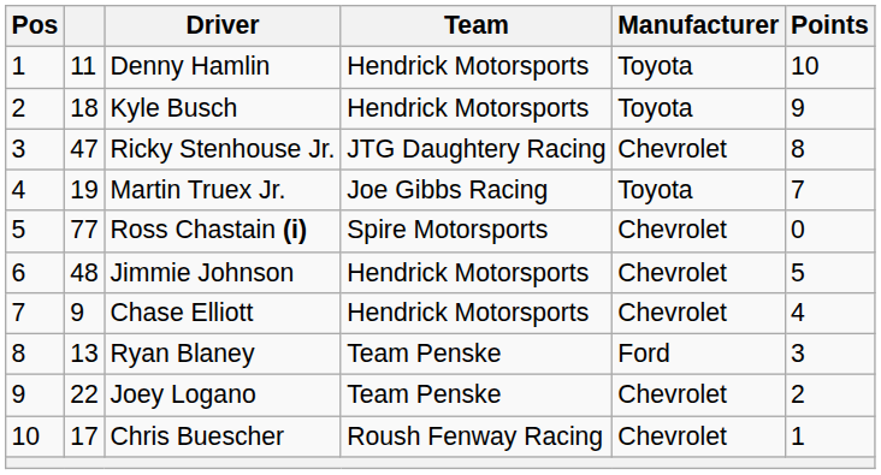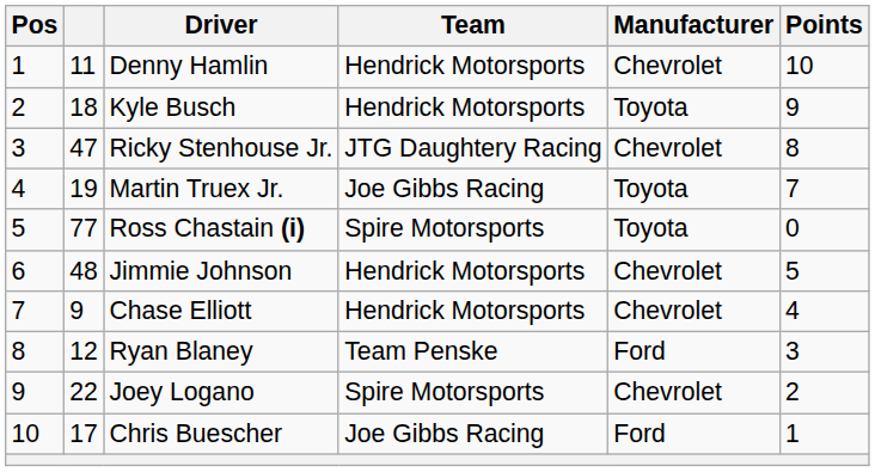Denny Hamlin | Manufacturer: Toyota -> Chevrolet
Ross Chastain (i) | Manufacturer: Chevrolet -> Toyota
Ryan Blaney | column 2: 13 -> 12
Joey Logano | Team: Team Penske -> Spire Motorsports
Chris Buescher | Team: Roush Fenway Racing -> Joe Gibbs Racing
Chris Buescher | Manufacturer: Chevrolet -> Ford
